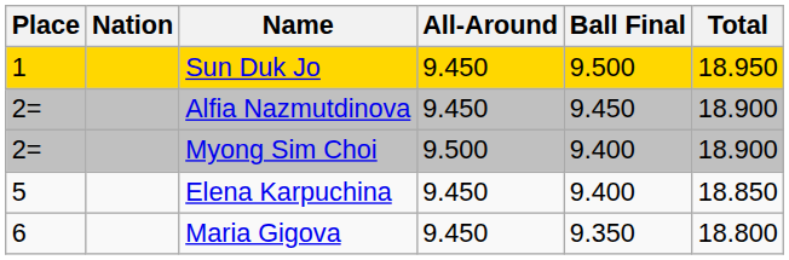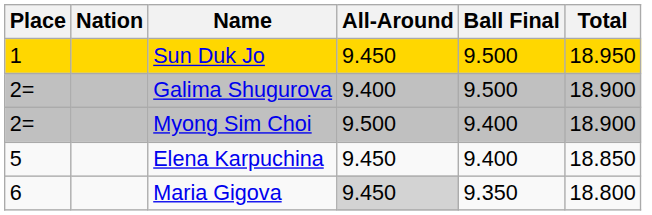- row: 2= | Alfia Nazmutdinova | 9.450 | 9.450 | 18.900
+ row: 2= | Galima Shugurova | 9.400 | 9.500 | 18.900
Maria Gigova | All-Around: no background -> lightgrey background
